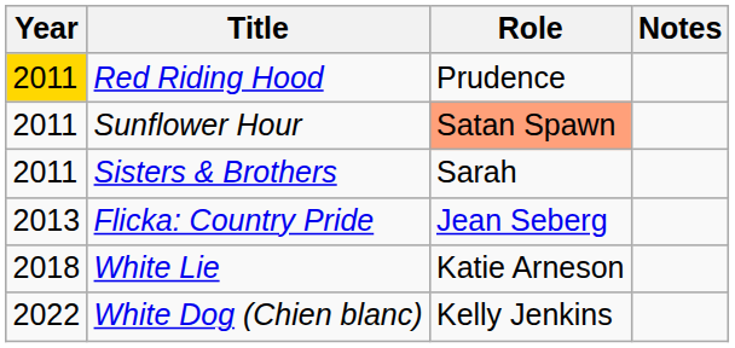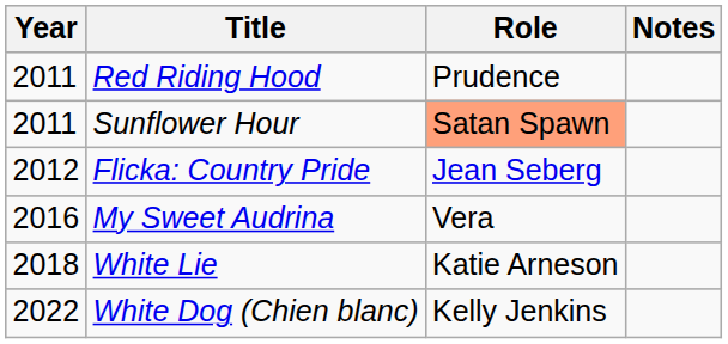Red Riding Hood | Year: gold background -> no background
- row: 2011 | Sisters & Brothers | Sarah
Flicka: Country Pride | Year: 2013 -> 2012
+ row: 2016 | My Sweet Audrina | Vera
